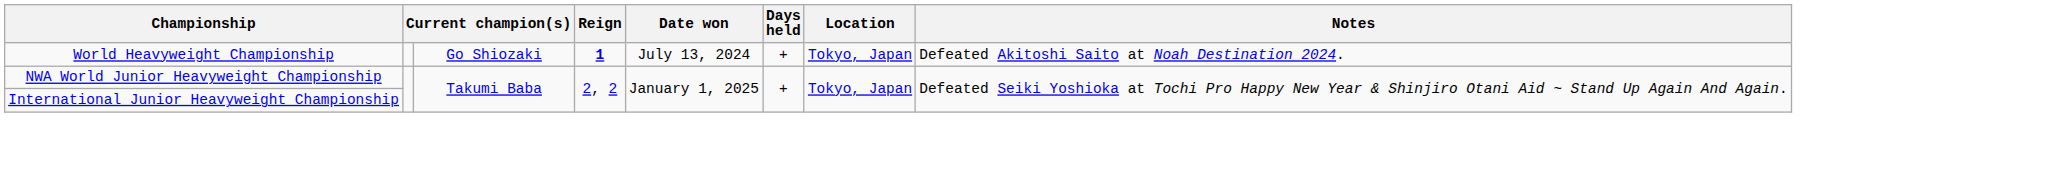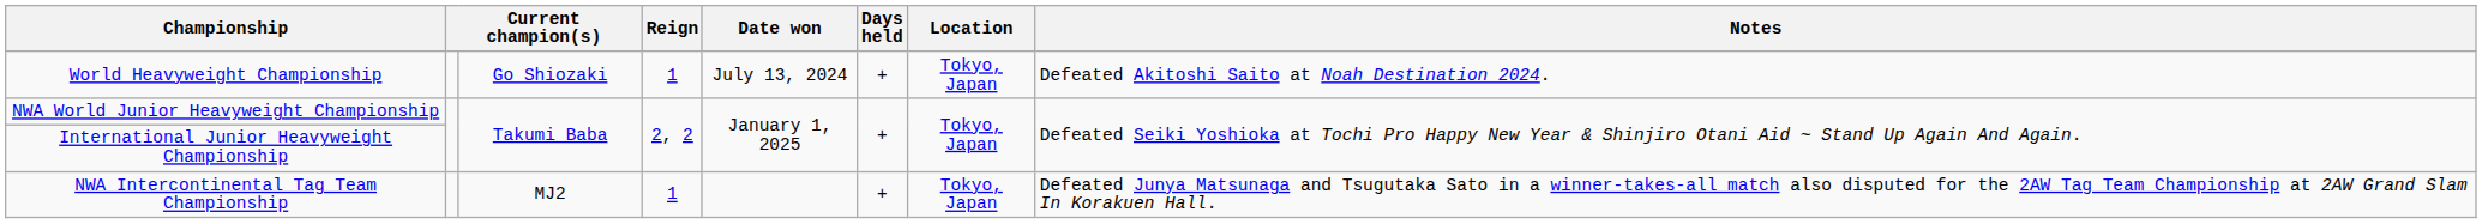World Heavyweight Championship | Reign: bold -> normal
+ row: NWA Intercontinental Tag Team Championship | MJ2 | 1 | + | Tokyo, Japan | Defeated Junya Matsunaga and Tsugutaka Sato in a winner-takes-all match also disputed for the 2AW Tag Team Championship at 2AW Grand Slam In Korakuen Hall.
